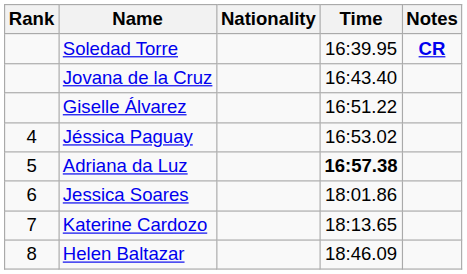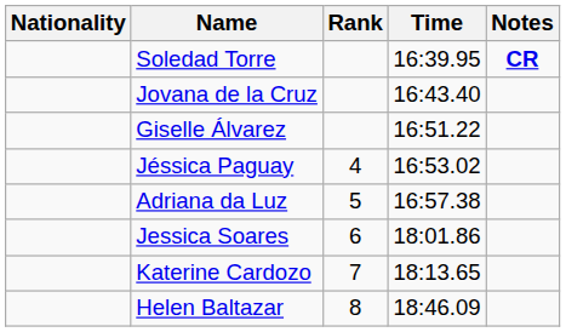columns swapped: Rank <-> Nationality
Adriana da Luz | Time: bold -> normal
